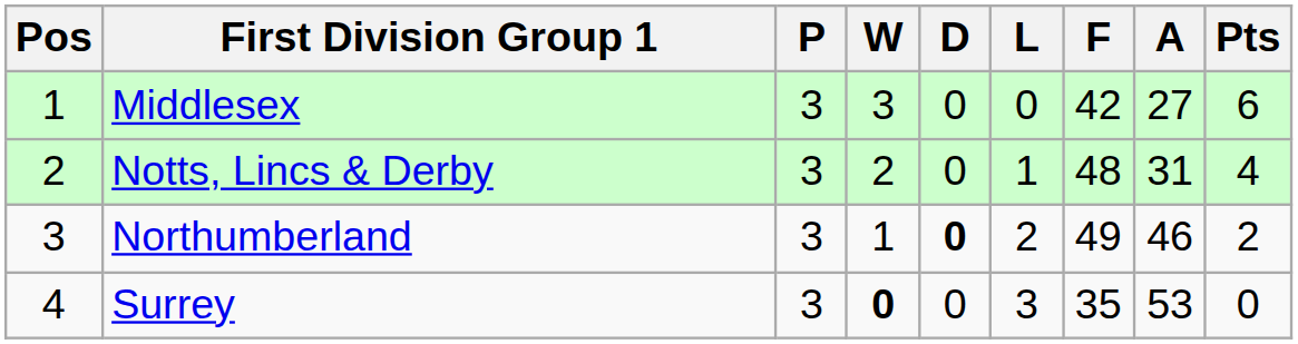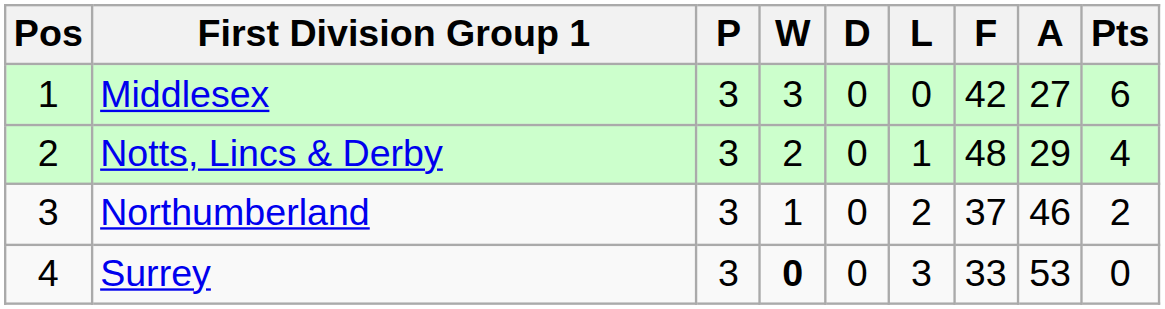Notts, Lincs & Derby | A: 31 -> 29
Northumberland | D: bold -> normal
Northumberland | F: 49 -> 37
Surrey | F: 35 -> 33
